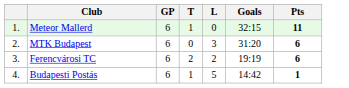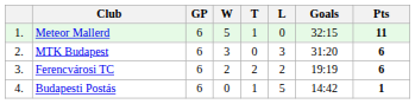+ column: W | 5 | 3 | 2 | 0
